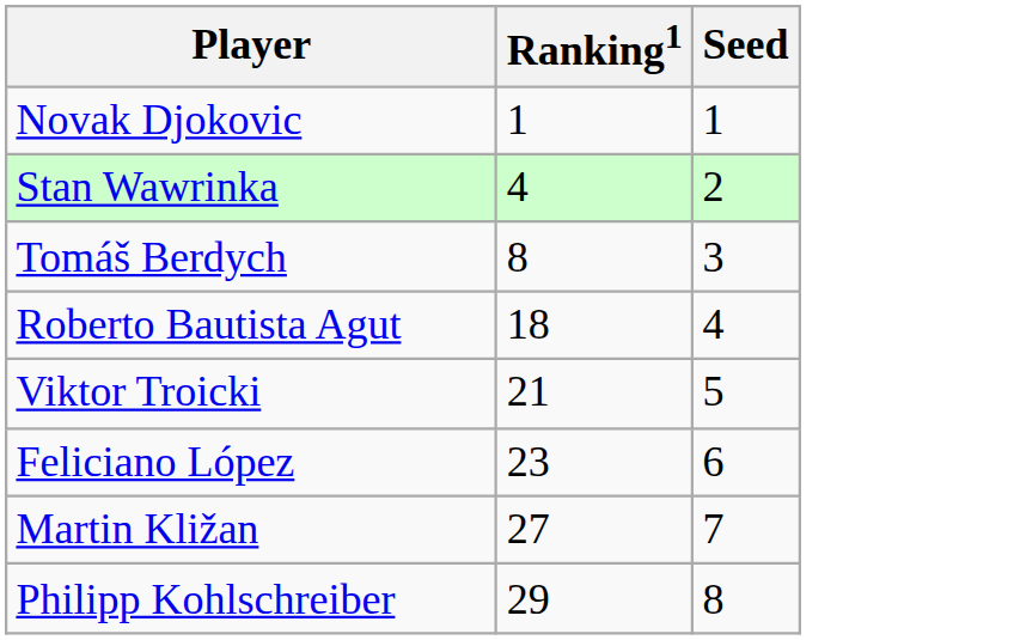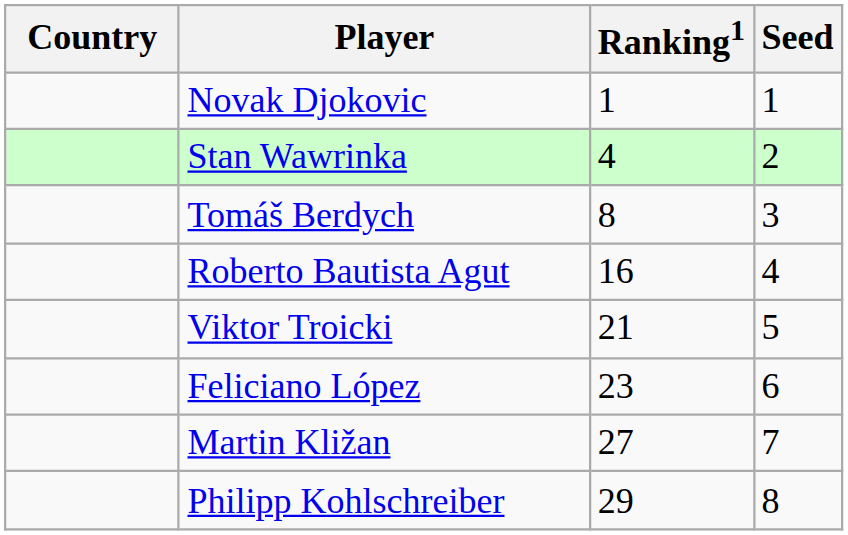+ column: Country
Roberto Bautista Agut | Ranking1: 18 -> 16
